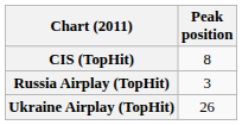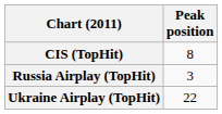Ukraine Airplay (TopHit) | Peak position: 26 -> 22
